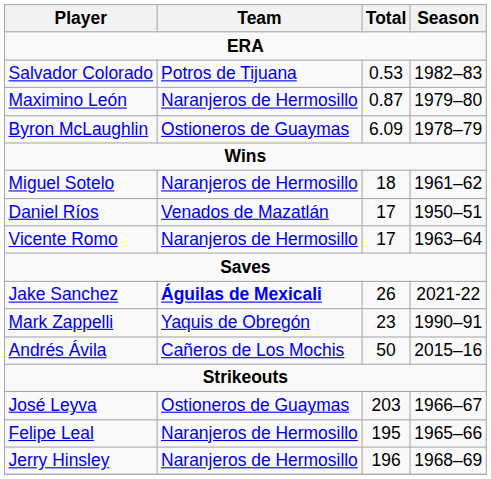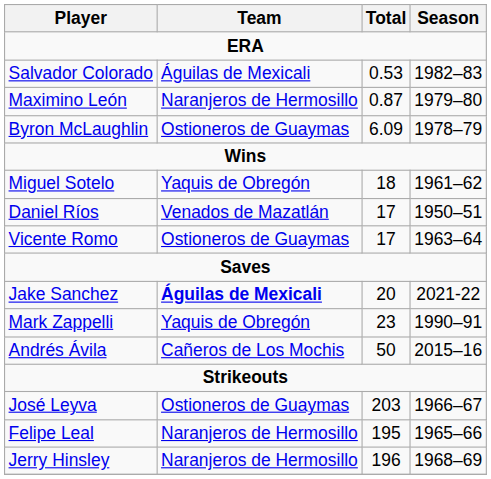Salvador Colorado | Team: Potros de Tijuana -> Águilas de Mexicali
Miguel Sotelo | Team: Naranjeros de Hermosillo -> Yaquis de Obregón
Vicente Romo | Team: Naranjeros de Hermosillo -> Ostioneros de Guaymas
Jake Sanchez | Total: 26 -> 20
